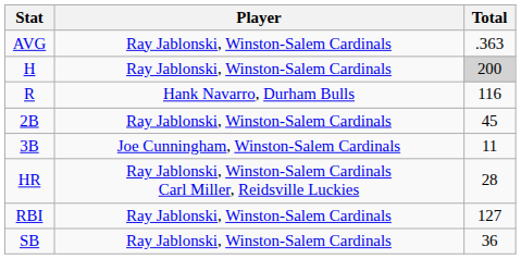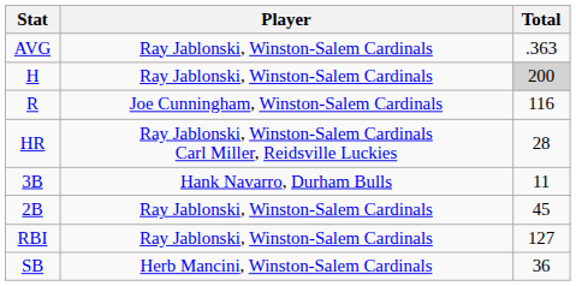R | Player: Hank Navarro, Durham Bulls -> Joe Cunningham, Winston-Salem Cardinals
rows swapped: 2B <-> HR
3B | Player: Joe Cunningham, Winston-Salem Cardinals -> Hank Navarro, Durham Bulls
SB | Player: Ray Jablonski, Winston-Salem Cardinals -> Herb Mancini, Winston-Salem Cardinals
